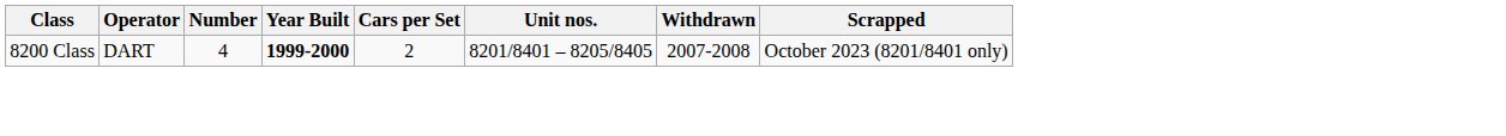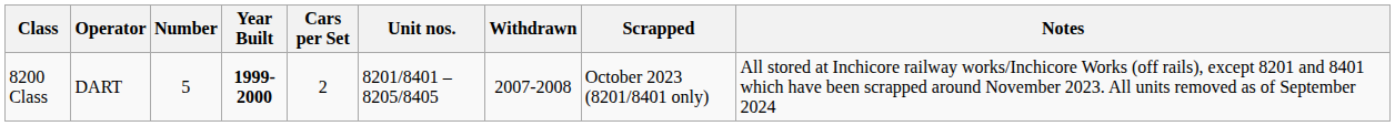+ column: Notes | All stored at Inchicore railway works/Inchicore Works (off rails), except 8201 and 8401 which have been scrapped around November 2023. All units removed as of September 2024
8200 Class | Number: 4 -> 5
